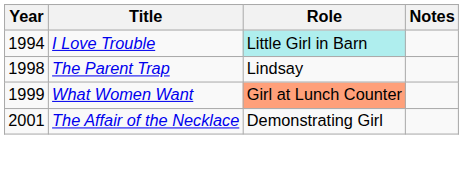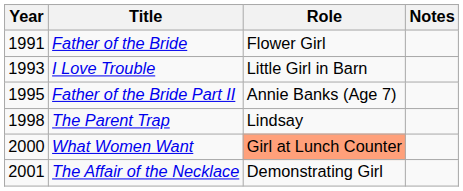+ row: 1991 | Father of the Bride | Flower Girl
I Love Trouble | Year: 1994 -> 1993
I Love Trouble | Role: paleturquoise background -> no background
+ row: 1995 | Father of the Bride Part II | Annie Banks (Age 7)
What Women Want | Year: 1999 -> 2000
